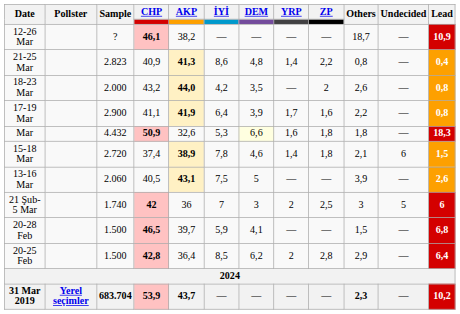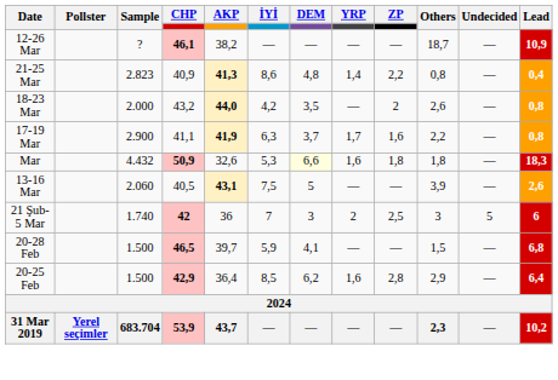17-19 Mar | İYİ: 6,4 -> 6,3
17-19 Mar | DEM: 3,9 -> 3,7
- row: 15-18 Mar | 2.720 | 37,4 | 38,9 | 7,8 | 4,6 | 1,4 | 1,8 | 2,1 | 6 | 1,5
20-25 Feb | CHP: 42,8 -> 42,9
20-25 Feb | YRP: 2 -> 1,6
